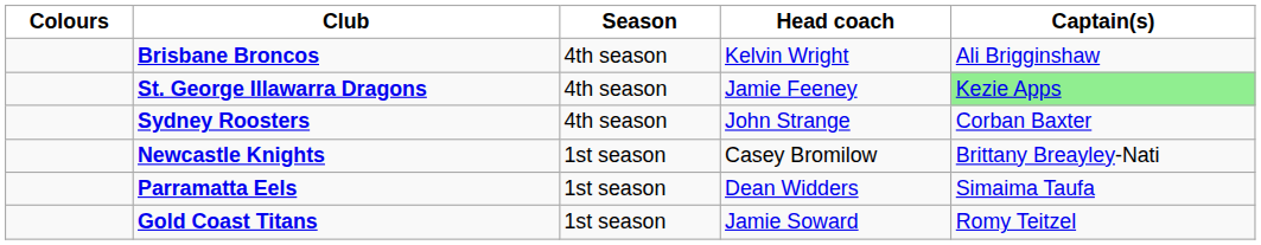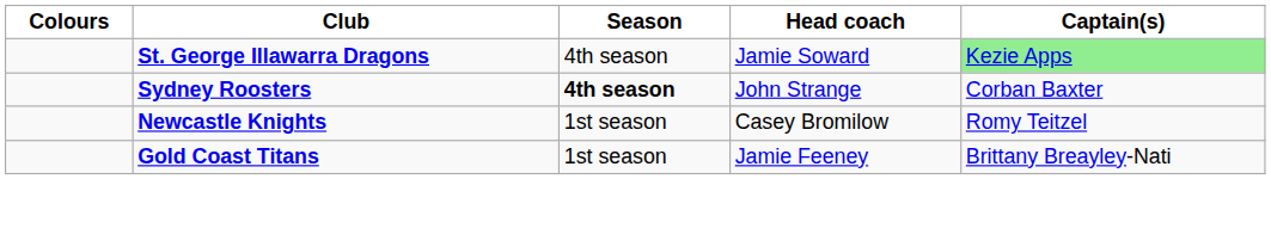- row: Brisbane Broncos | 4th season | Kelvin Wright | Ali Brigginshaw
St. George Illawarra Dragons | Head coach: Jamie Feeney -> Jamie Soward
Sydney Roosters | Season: normal -> bold
Newcastle Knights | Captain(s): Brittany Breayley-Nati -> Romy Teitzel
- row: Parramatta Eels | 1st season | Dean Widders | Simaima Taufa
Gold Coast Titans | Head coach: Jamie Soward -> Jamie Feeney
Gold Coast Titans | Captain(s): Romy Teitzel -> Brittany Breayley-Nati
